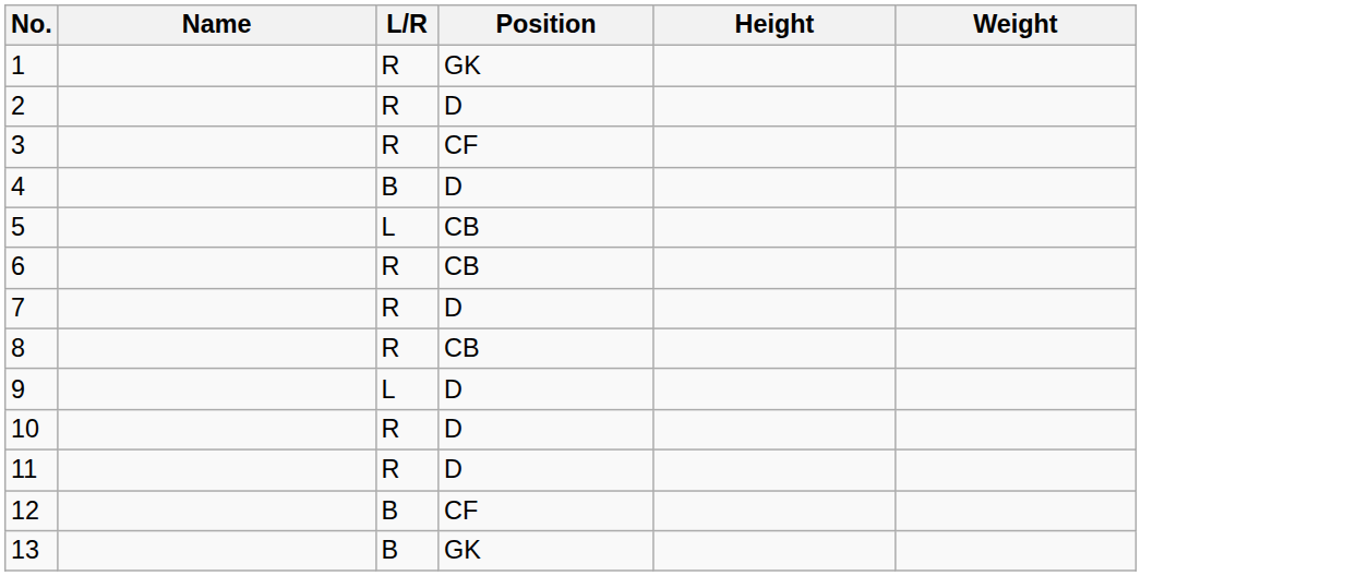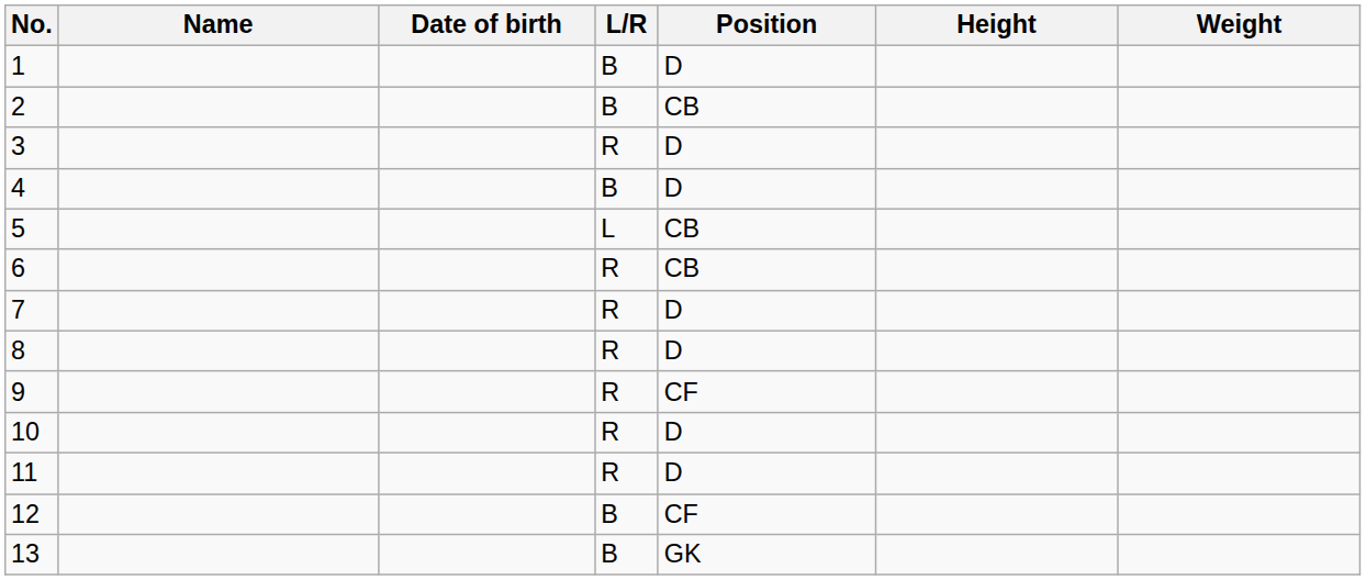+ column: Date of birth
1 | L/R: R -> B
1 | Position: GK -> D
2 | L/R: R -> B
2 | Position: D -> CB
3 | Position: CF -> D
8 | Position: CB -> D
9 | L/R: L -> R
9 | Position: D -> CF
